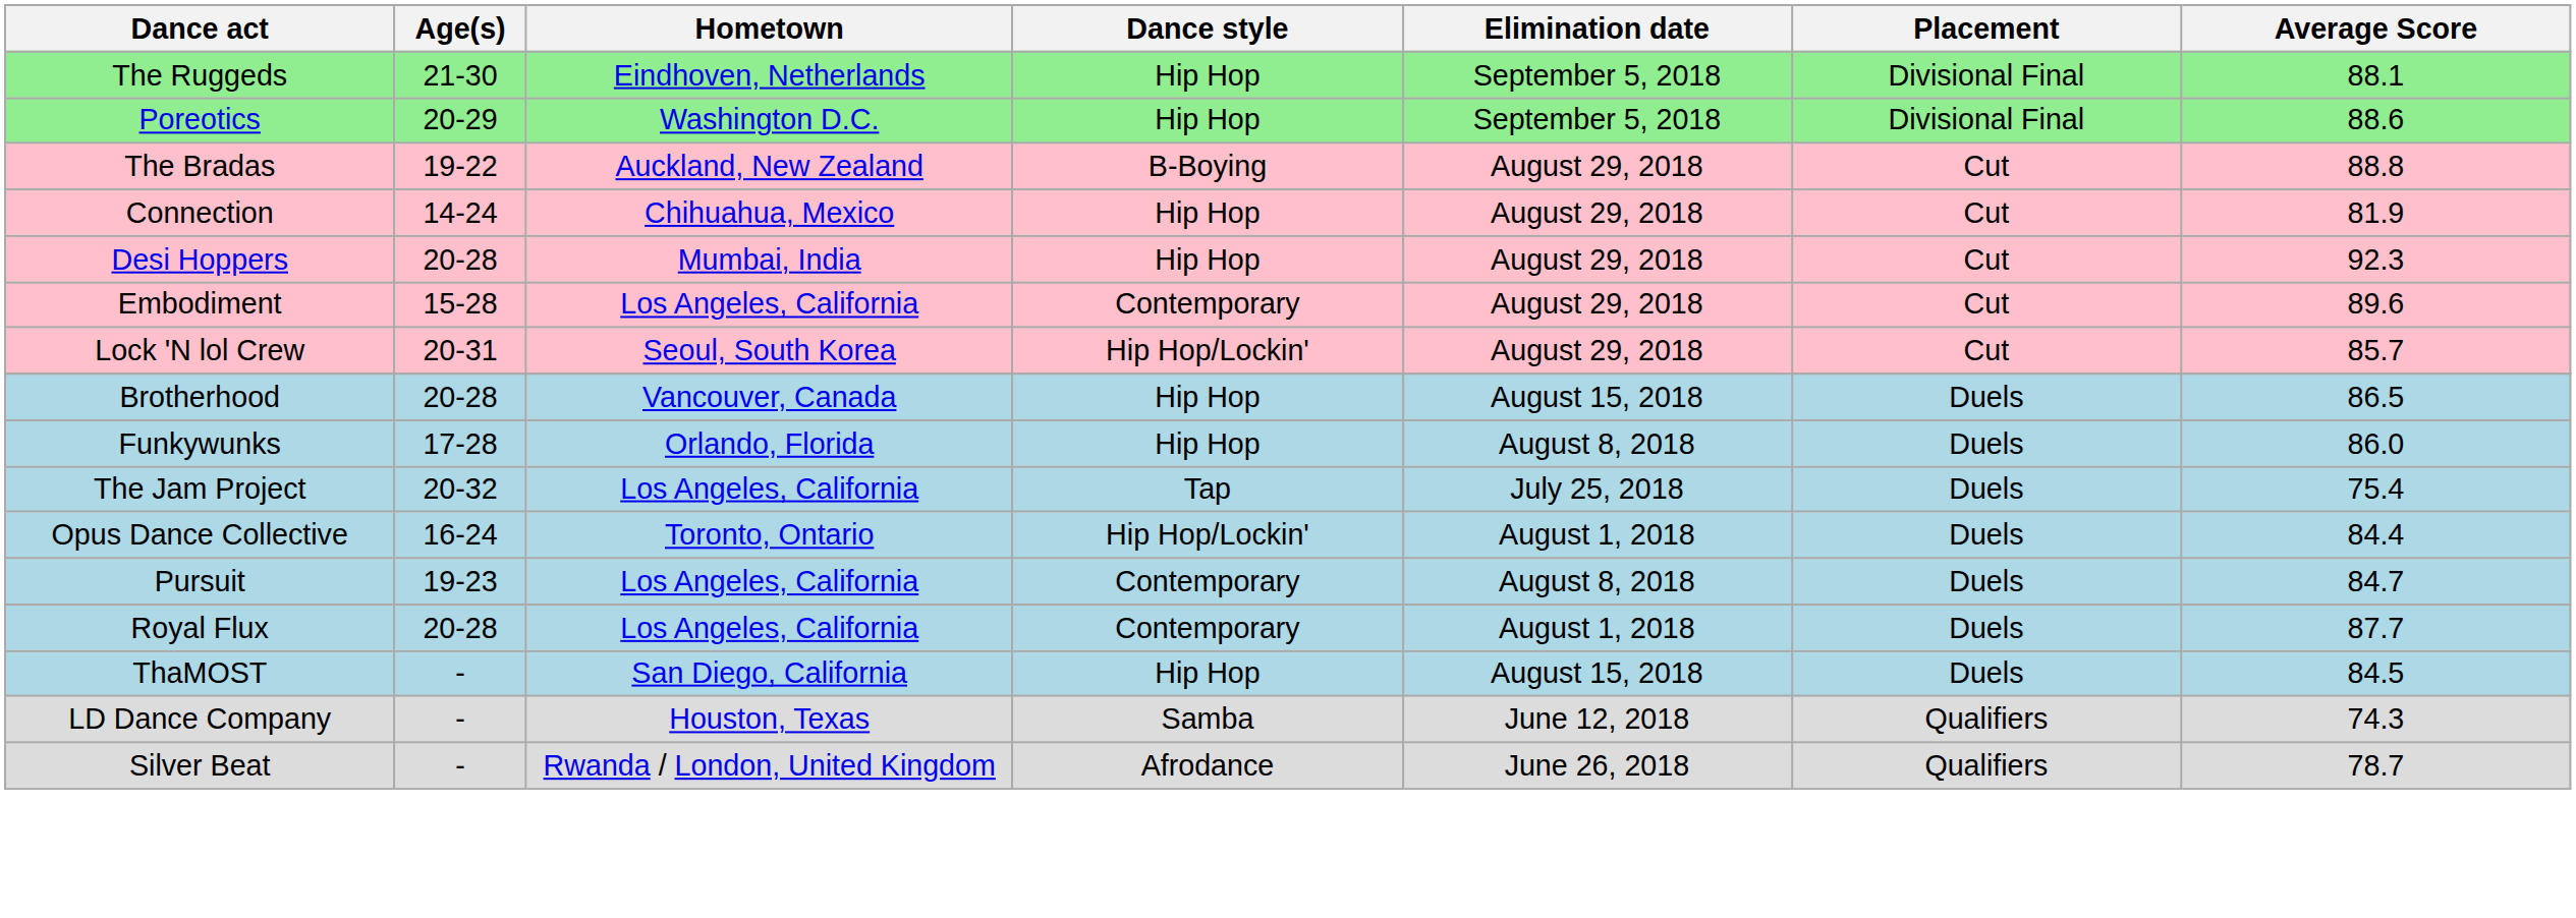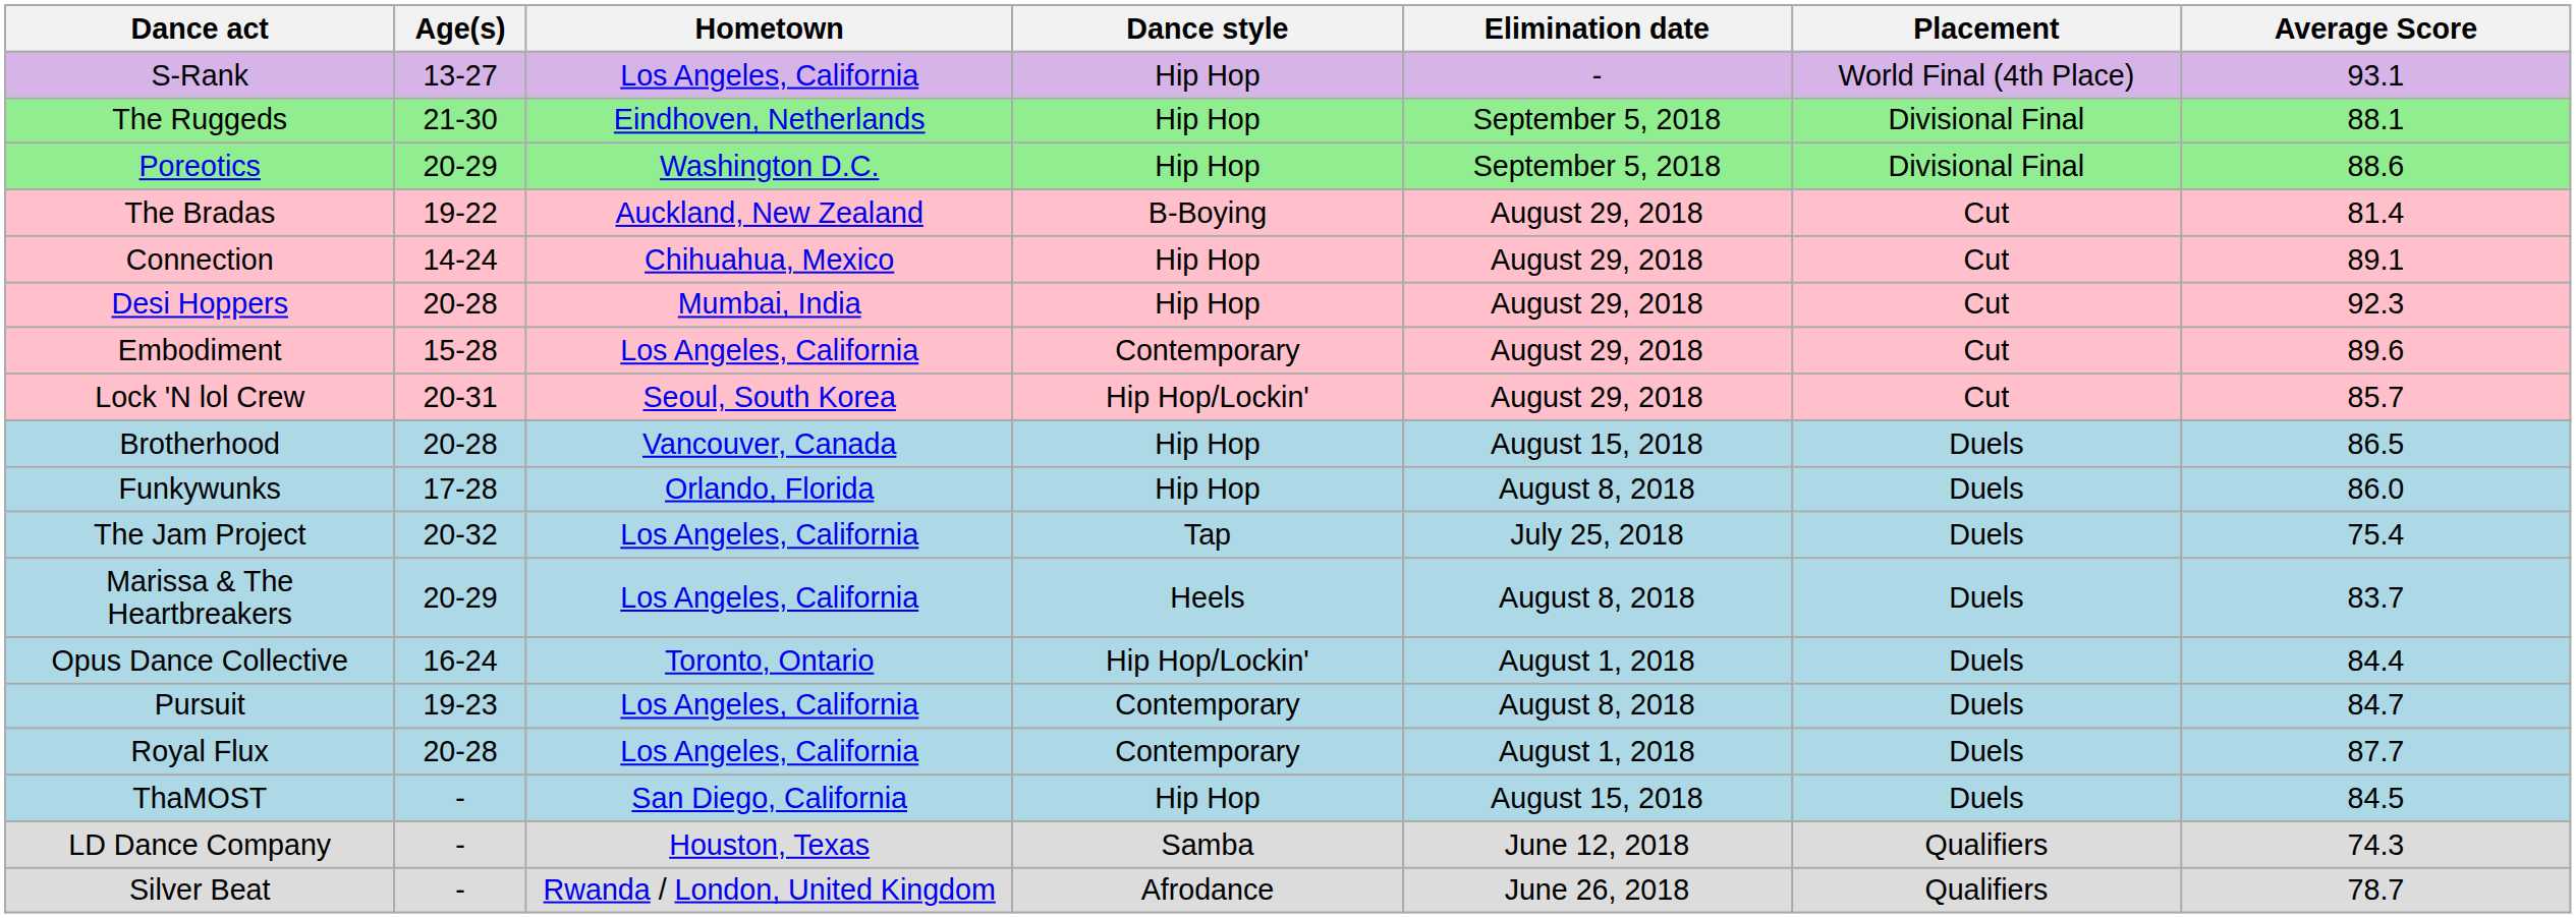+ row: S-Rank | 13-27 | Los Angeles, California | Hip Hop | - | World Final (4th Place) | 93.1
The Bradas | Average Score: 88.8 -> 81.4
Connection | Average Score: 81.9 -> 89.1
+ row: Marissa & The Heartbreakers | 20-29 | Los Angeles, California | Heels | August 8, 2018 | Duels | 83.7
